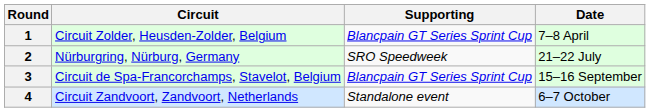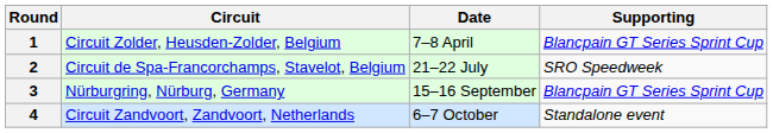columns swapped: Date <-> Supporting
2 | Circuit: Nürburgring, Nürburg, Germany -> Circuit de Spa-Francorchamps, Stavelot, Belgium
3 | Circuit: Circuit de Spa-Francorchamps, Stavelot, Belgium -> Nürburgring, Nürburg, Germany
